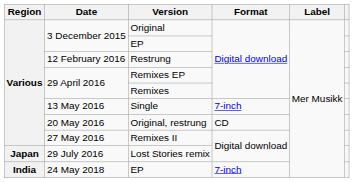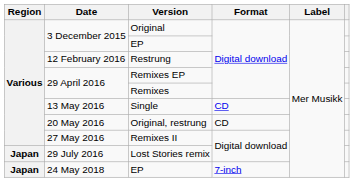Single | Format: 7-inch -> CD
24 May 2018 / EP | Region: India -> Japan
